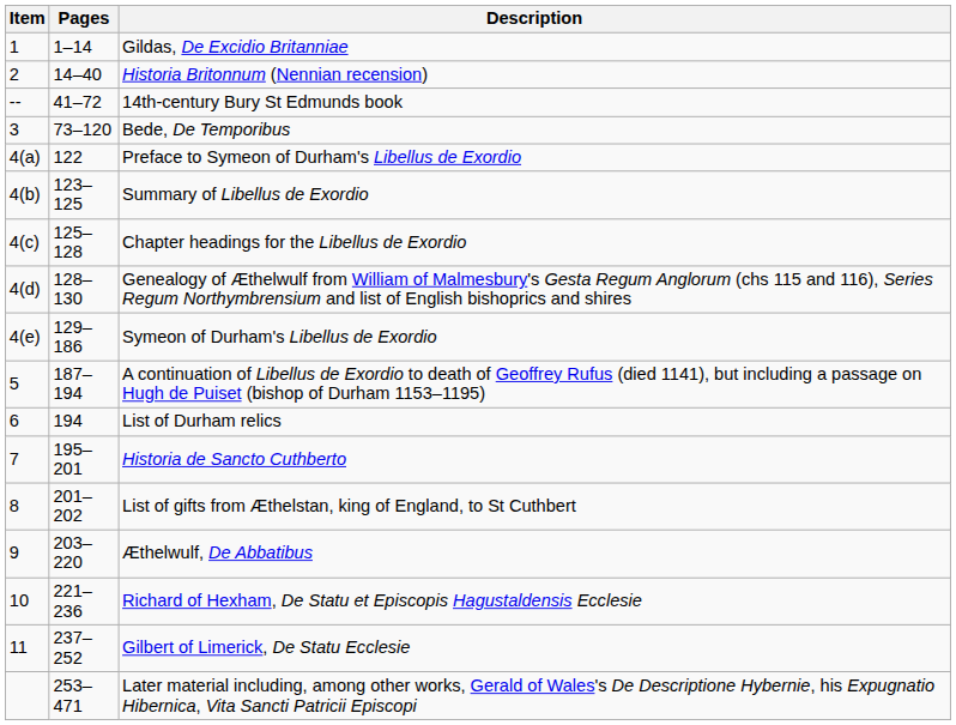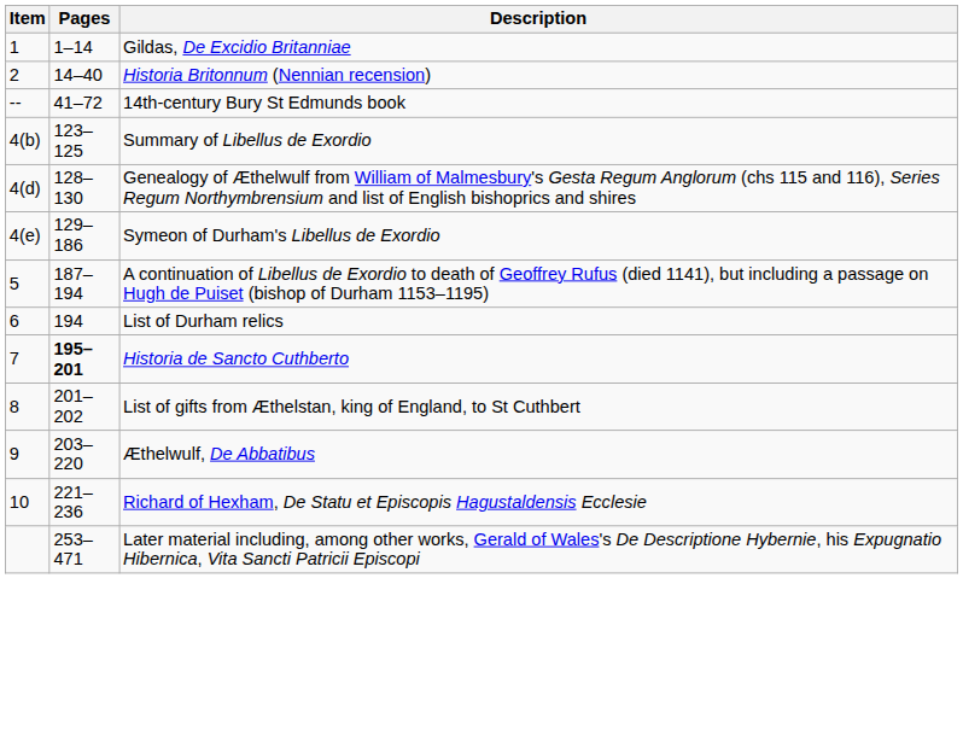- row: 3 | 73–120 | Bede, De Temporibus
- row: 4(a) | 122 | Preface to Symeon of Durham's Libellus de Exordio
- row: 4(c) | 125–128 | Chapter headings for the Libellus de Exordio
Historia de Sancto Cuthberto | Pages: normal -> bold
- row: 11 | 237–252 | Gilbert of Limerick, De Statu Ecclesie
